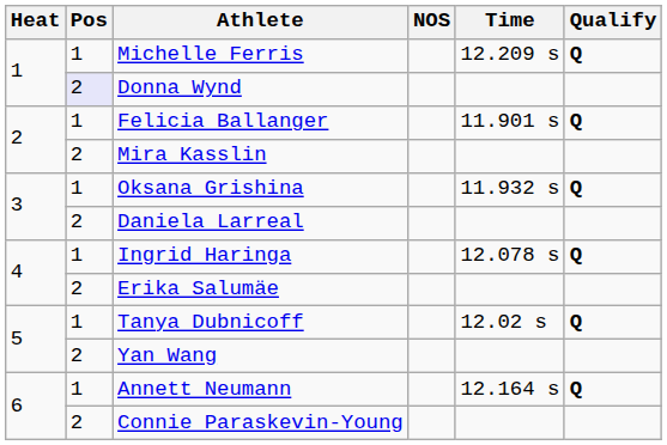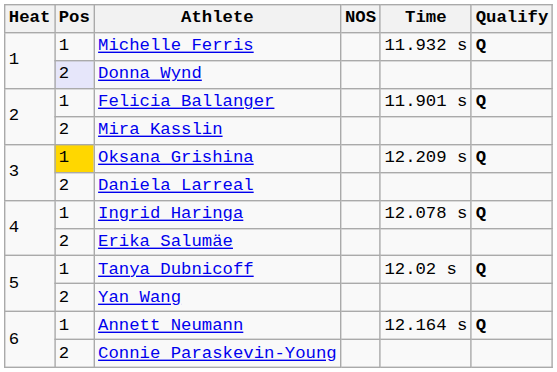Michelle Ferris | Time: 12.209 s -> 11.932 s
Oksana Grishina | Pos: no background -> gold background
Oksana Grishina | Time: 11.932 s -> 12.209 s
